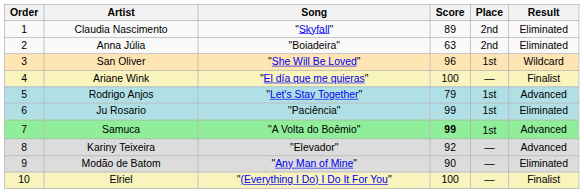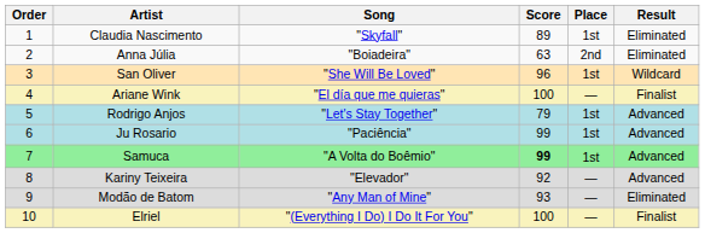Claudia Nascimento | Place: 2nd -> 1st
Ju Rosario | Result: Eliminated -> Advanced
Modão de Batom | Score: 90 -> 93
